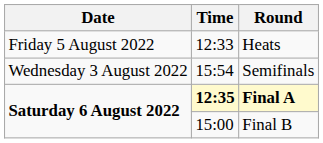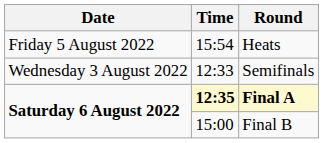Heats | Time: 12:33 -> 15:54
Semifinals | Time: 15:54 -> 12:33
